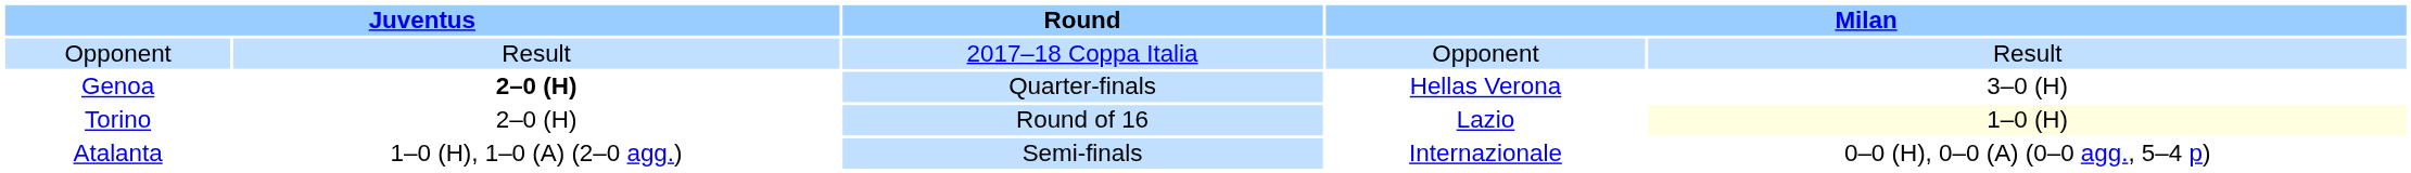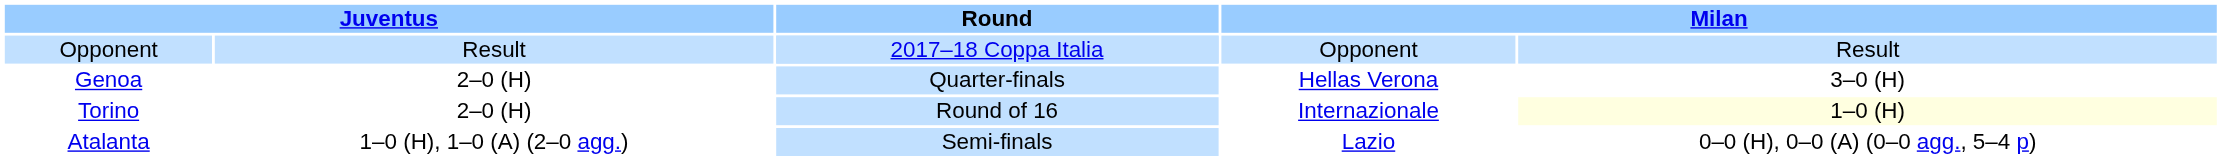Genoa | column 2: bold -> normal
Torino | column 4: Lazio -> Internazionale
Atalanta | column 4: Internazionale -> Lazio
